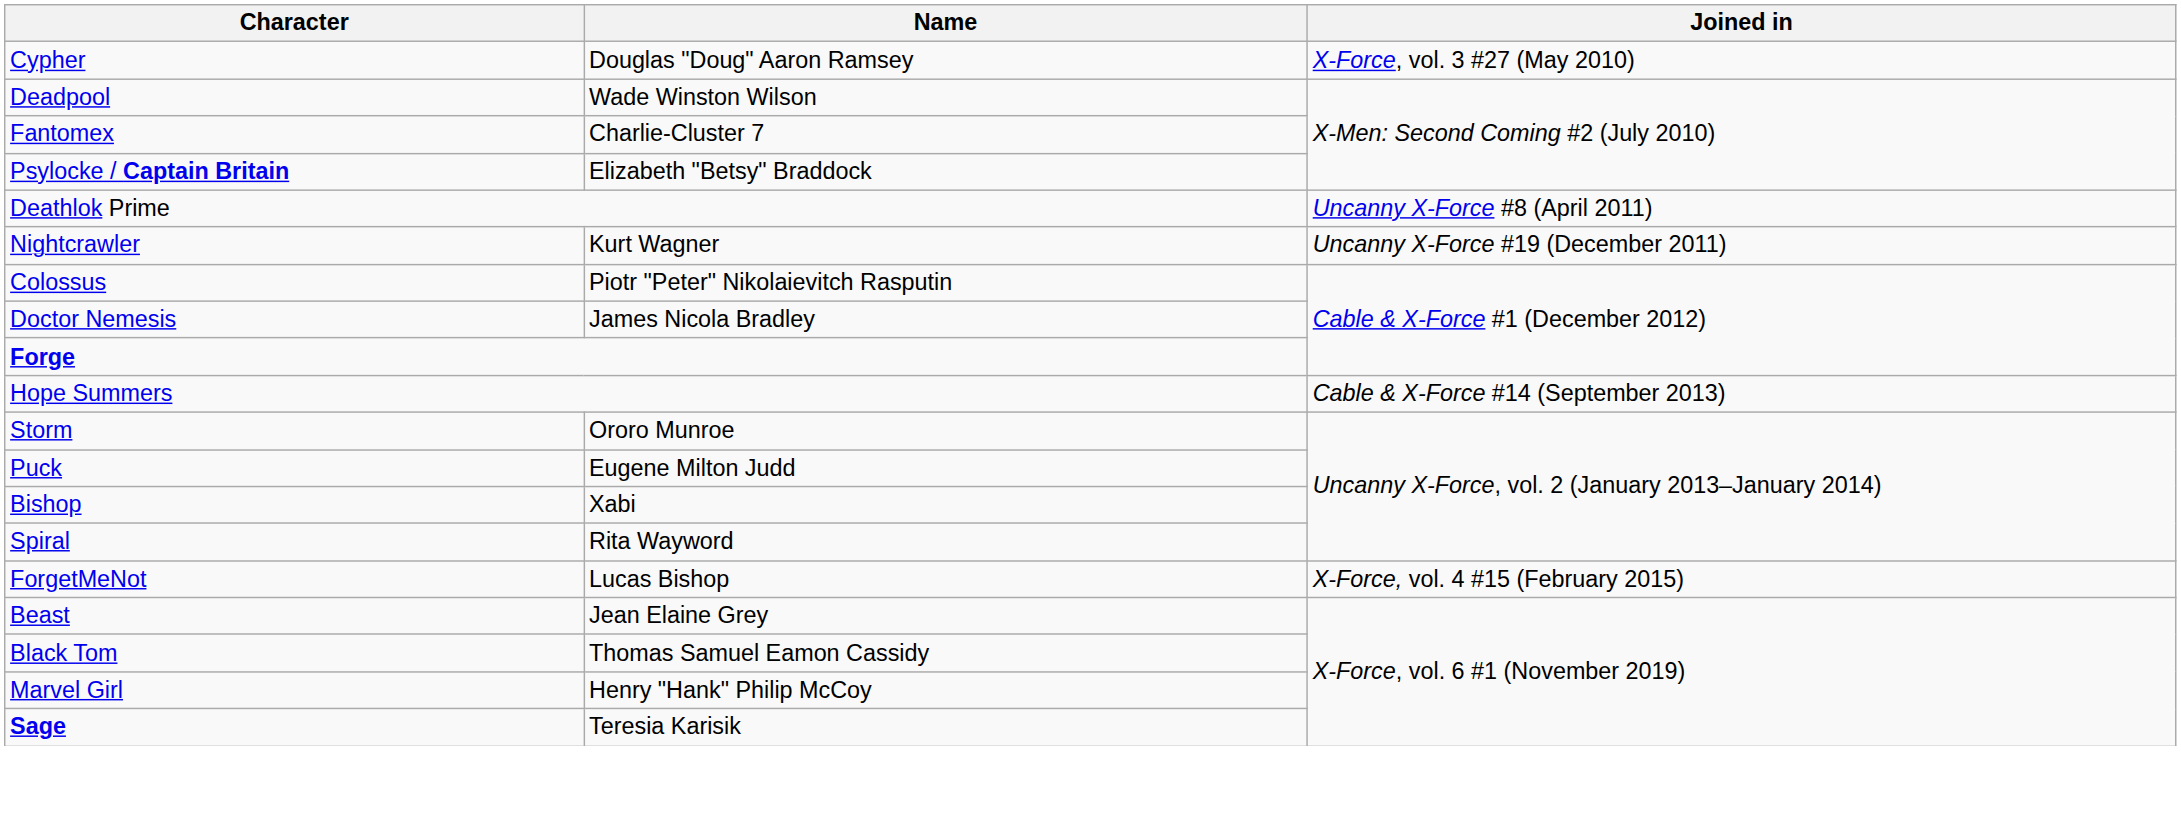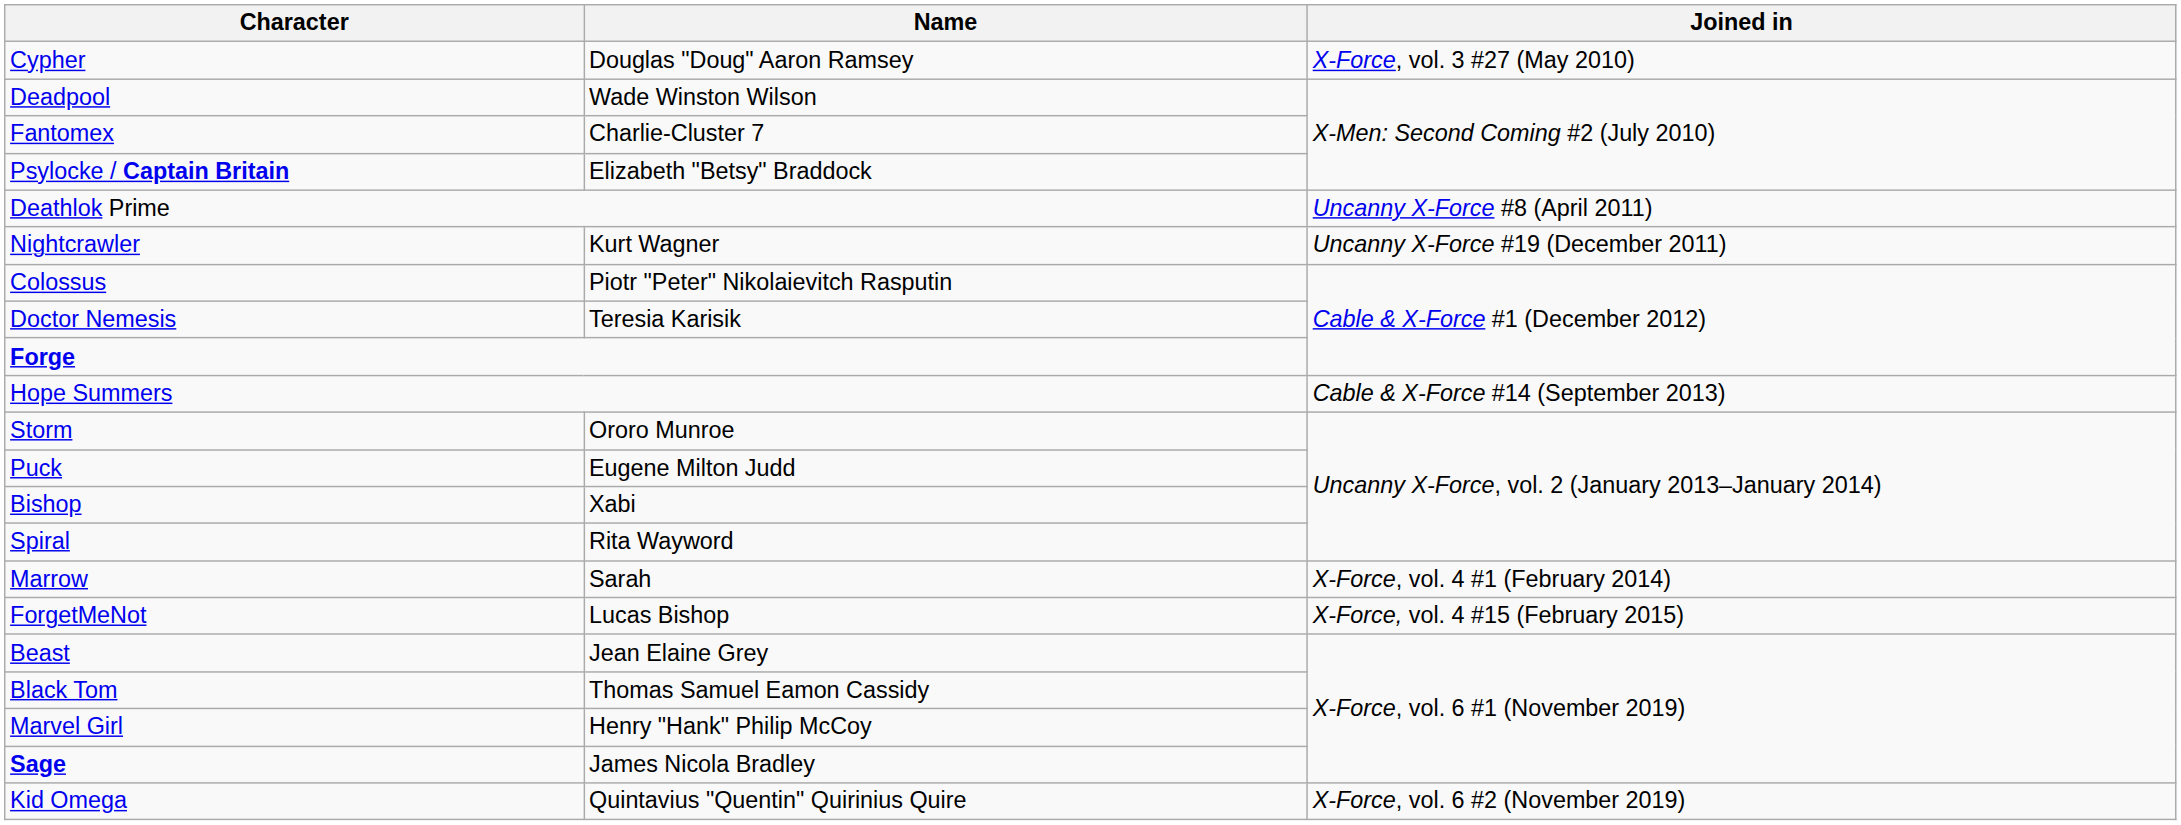Doctor Nemesis | Name: James Nicola Bradley -> Teresia Karisik
+ row: Marrow | Sarah | X-Force, vol. 4 #1 (February 2014)
Sage | Name: Teresia Karisik -> James Nicola Bradley
+ row: Kid Omega | Quintavius "Quentin" Quirinius Quire | X-Force, vol. 6 #2 (November 2019)
